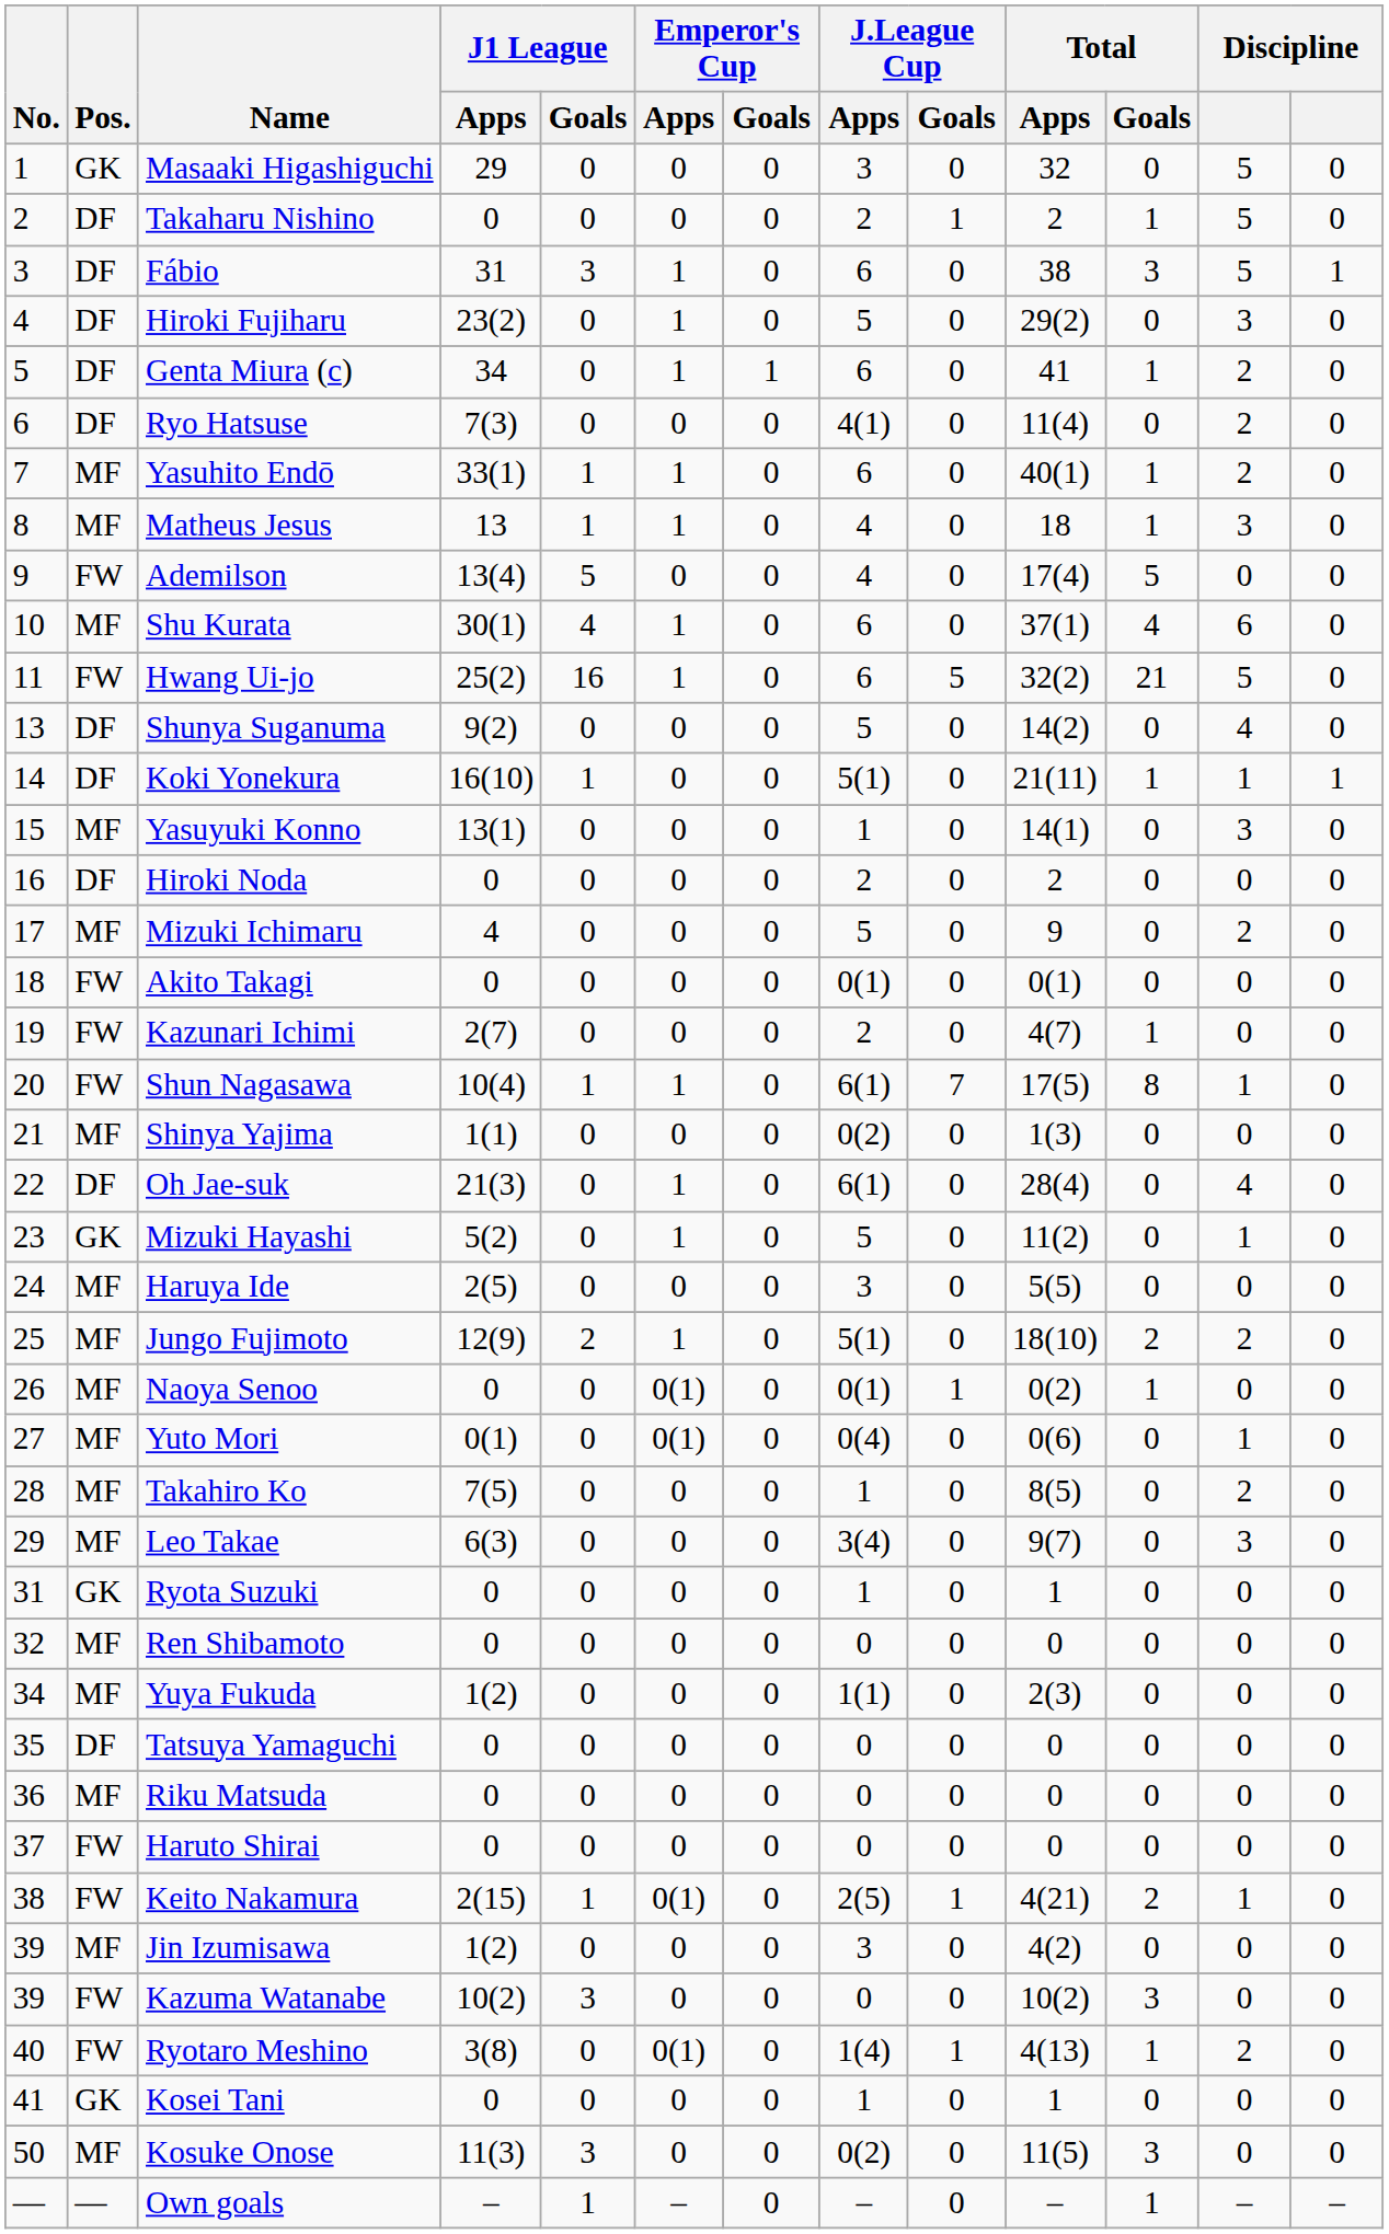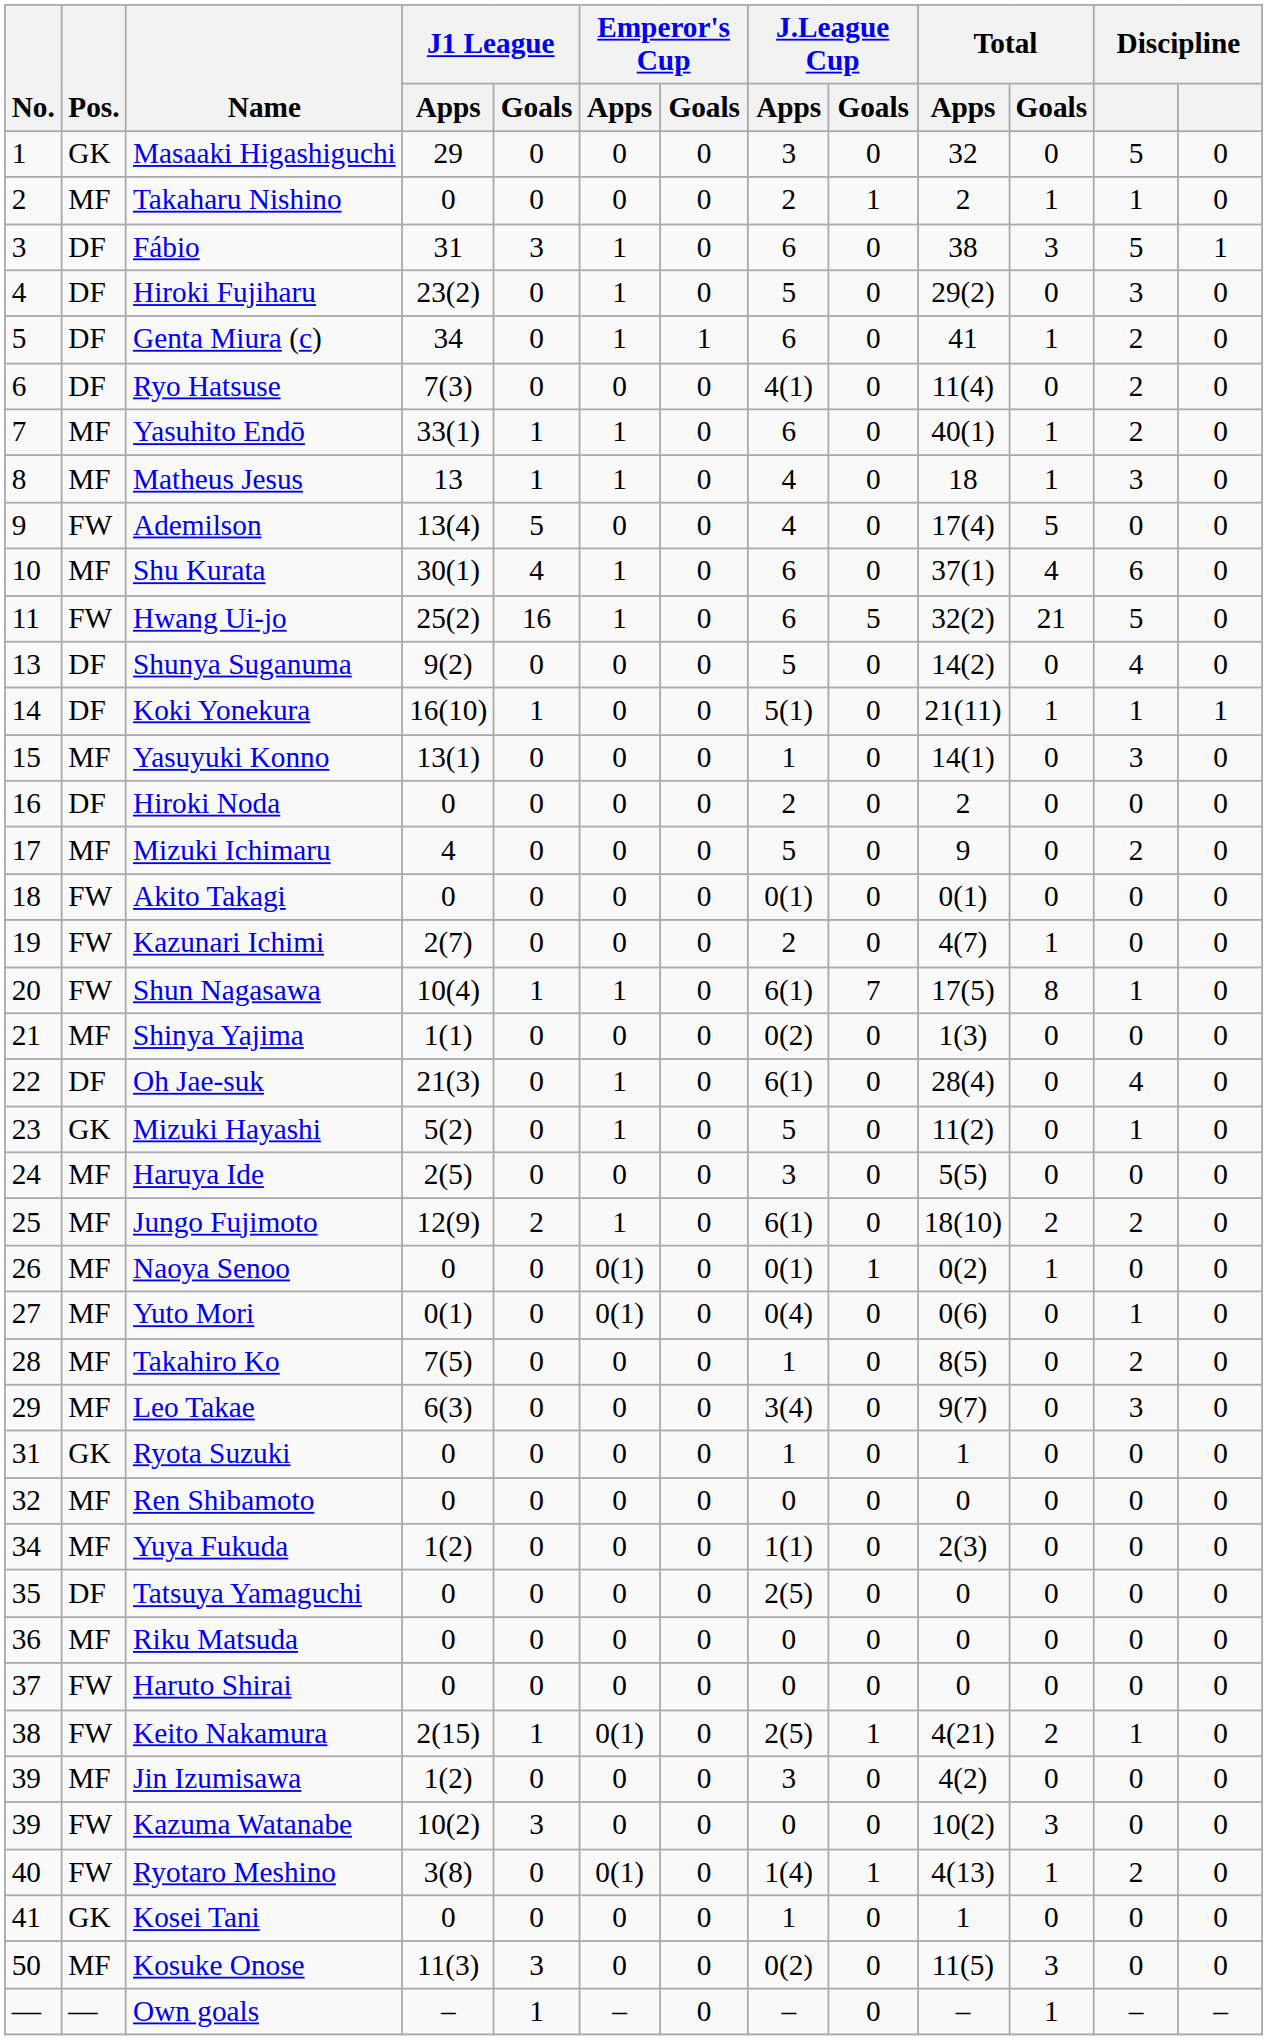Takaharu Nishino | Pos.: DF -> MF
Takaharu Nishino | column 12: 5 -> 1
Jungo Fujimoto | J.League Cup / Apps: 5(1) -> 6(1)
Tatsuya Yamaguchi | J.League Cup / Apps: 0 -> 2(5)
